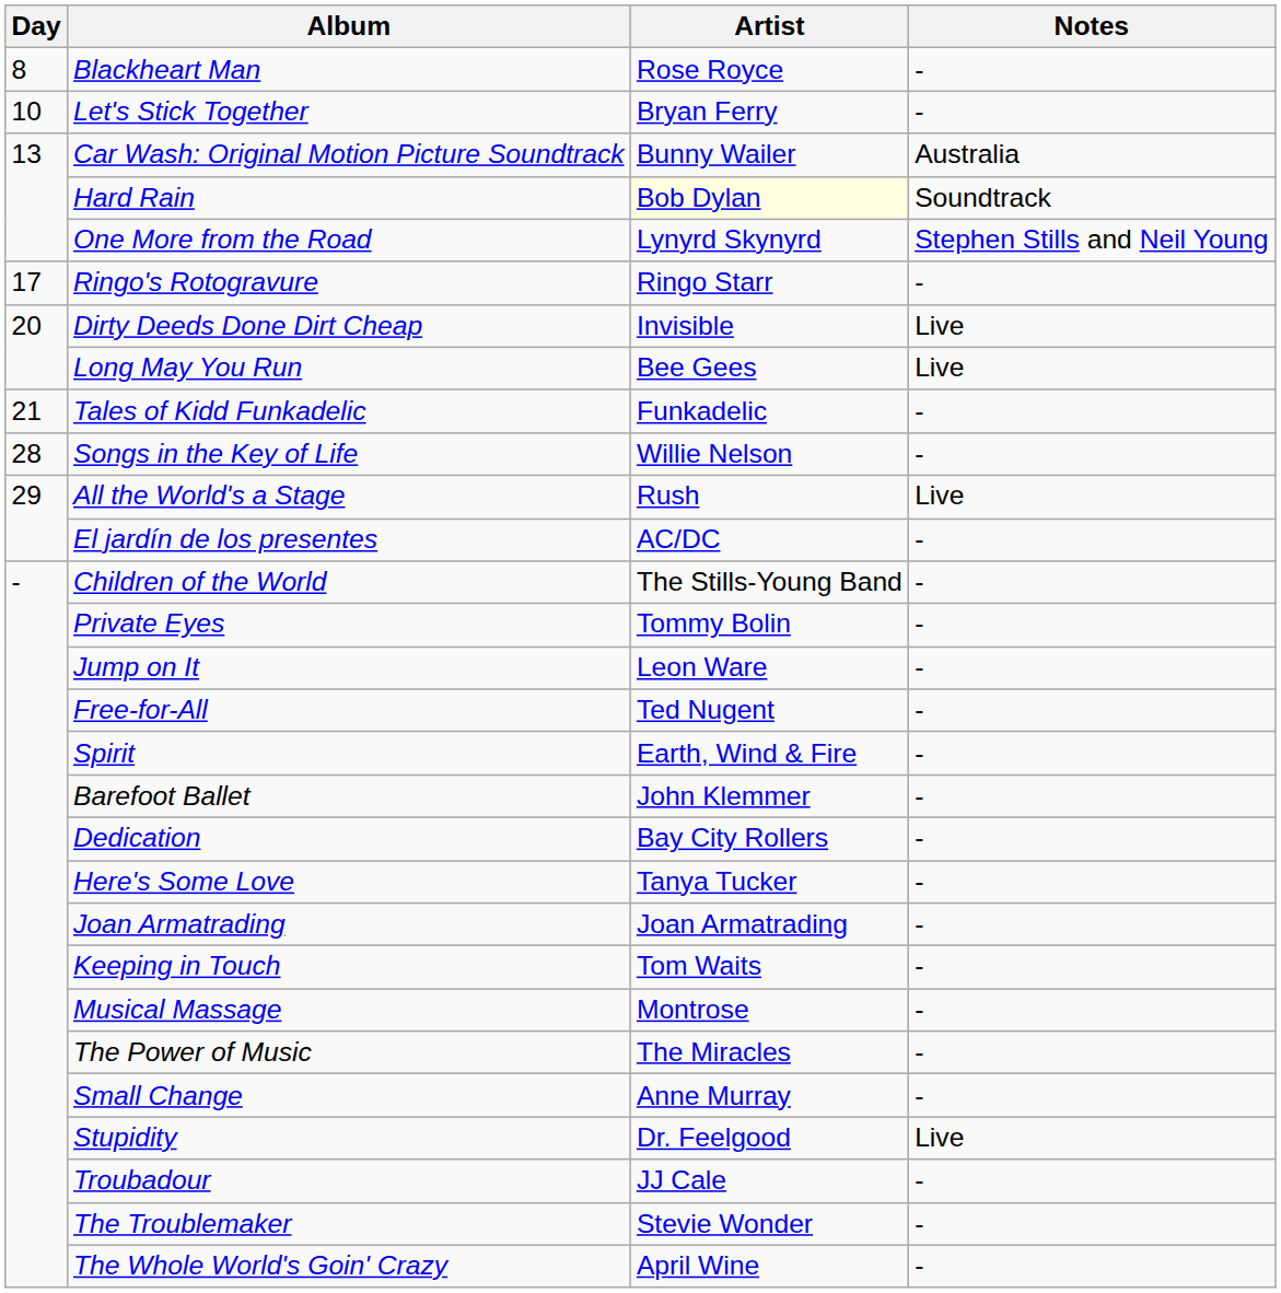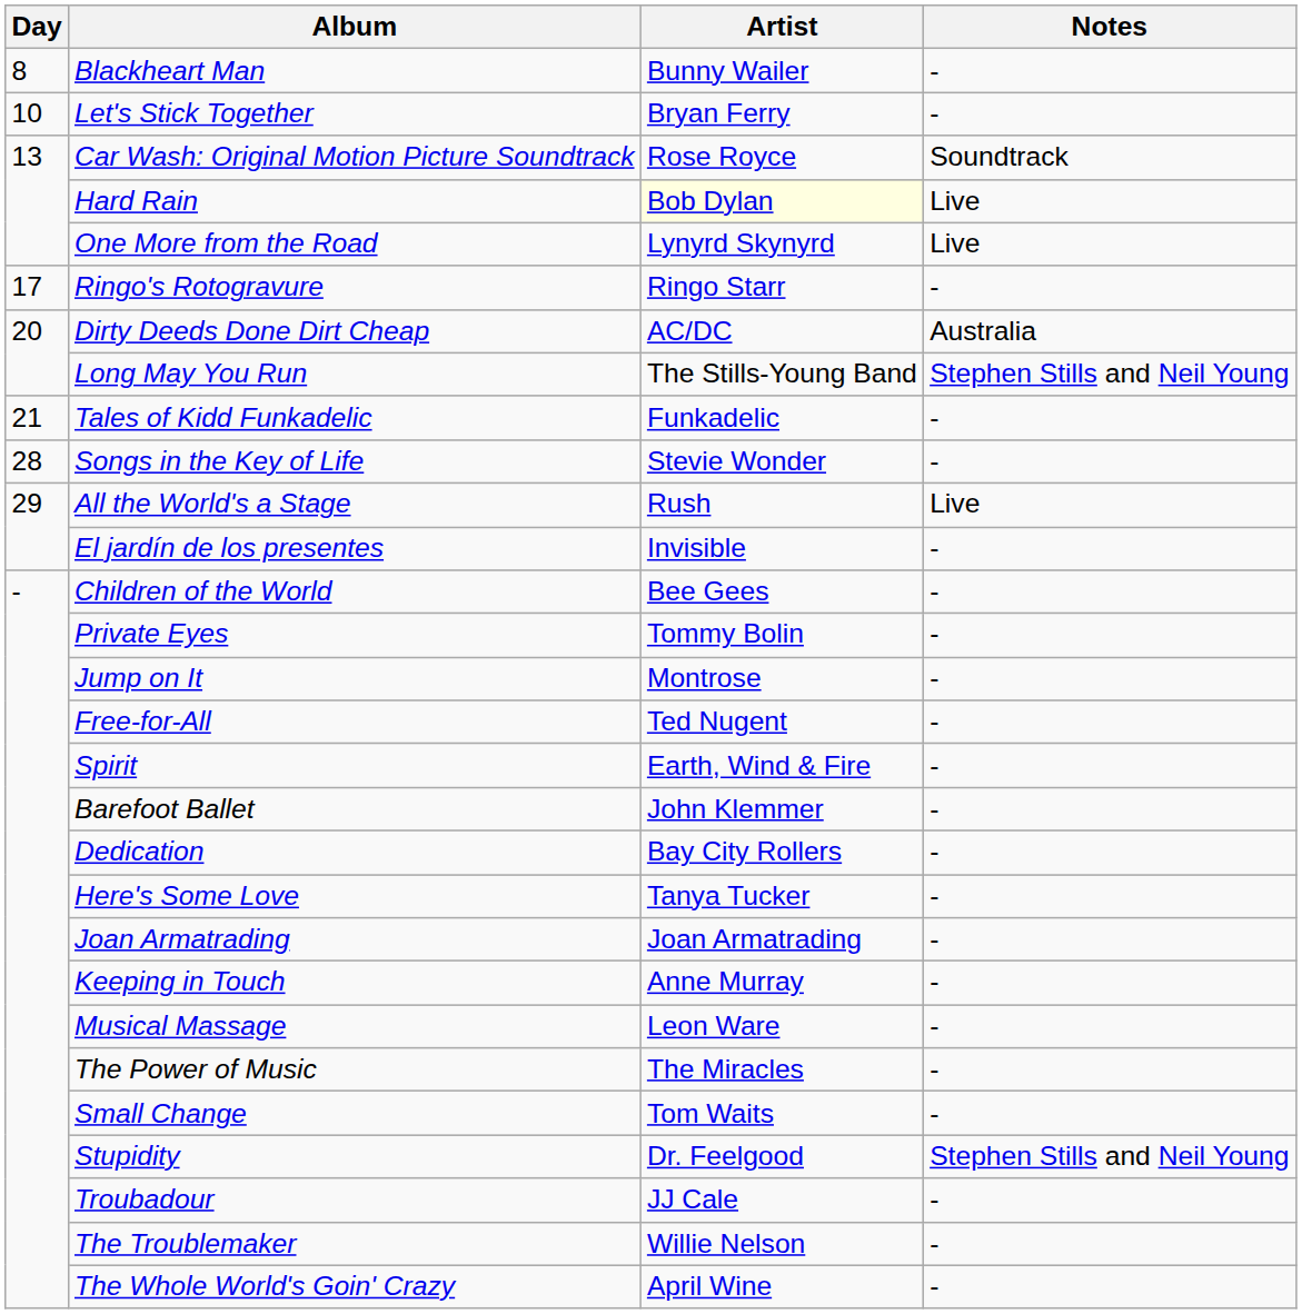Blackheart Man | Artist: Rose Royce -> Bunny Wailer
Car Wash: Original Motion Picture Soundtrack | Artist: Bunny Wailer -> Rose Royce
Car Wash: Original Motion Picture Soundtrack | Notes: Australia -> Soundtrack
Hard Rain | Notes: Soundtrack -> Live
One More from the Road | Notes: Stephen Stills and Neil Young -> Live
Dirty Deeds Done Dirt Cheap | Artist: Invisible -> AC/DC
Dirty Deeds Done Dirt Cheap | Notes: Live -> Australia
Long May You Run | Artist: Bee Gees -> The Stills-Young Band
Long May You Run | Notes: Live -> Stephen Stills and Neil Young
Songs in the Key of Life | Artist: Willie Nelson -> Stevie Wonder
El jardín de los presentes | Artist: AC/DC -> Invisible
Children of the World | Artist: The Stills-Young Band -> Bee Gees
Jump on It | Artist: Leon Ware -> Montrose
Keeping in Touch | Artist: Tom Waits -> Anne Murray
Musical Massage | Artist: Montrose -> Leon Ware
Small Change | Artist: Anne Murray -> Tom Waits
Stupidity | Notes: Live -> Stephen Stills and Neil Young
The Troublemaker | Artist: Stevie Wonder -> Willie Nelson
